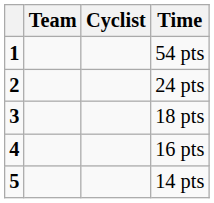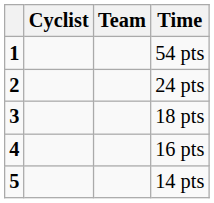columns swapped: Cyclist <-> Team
